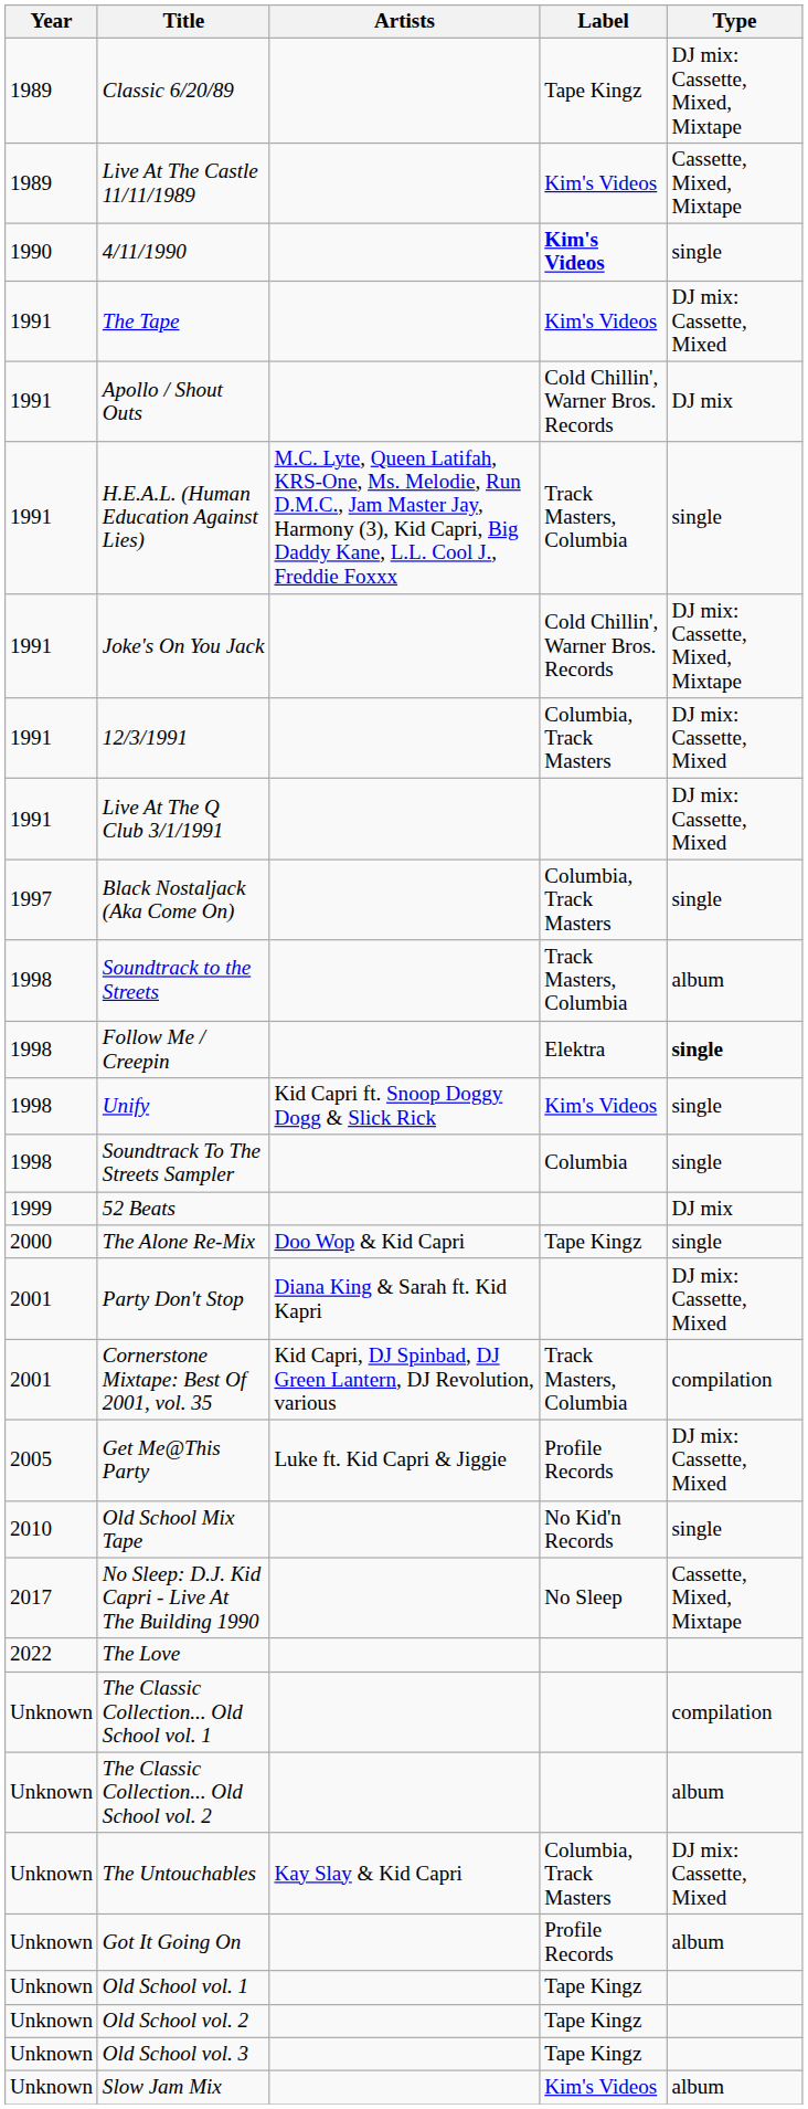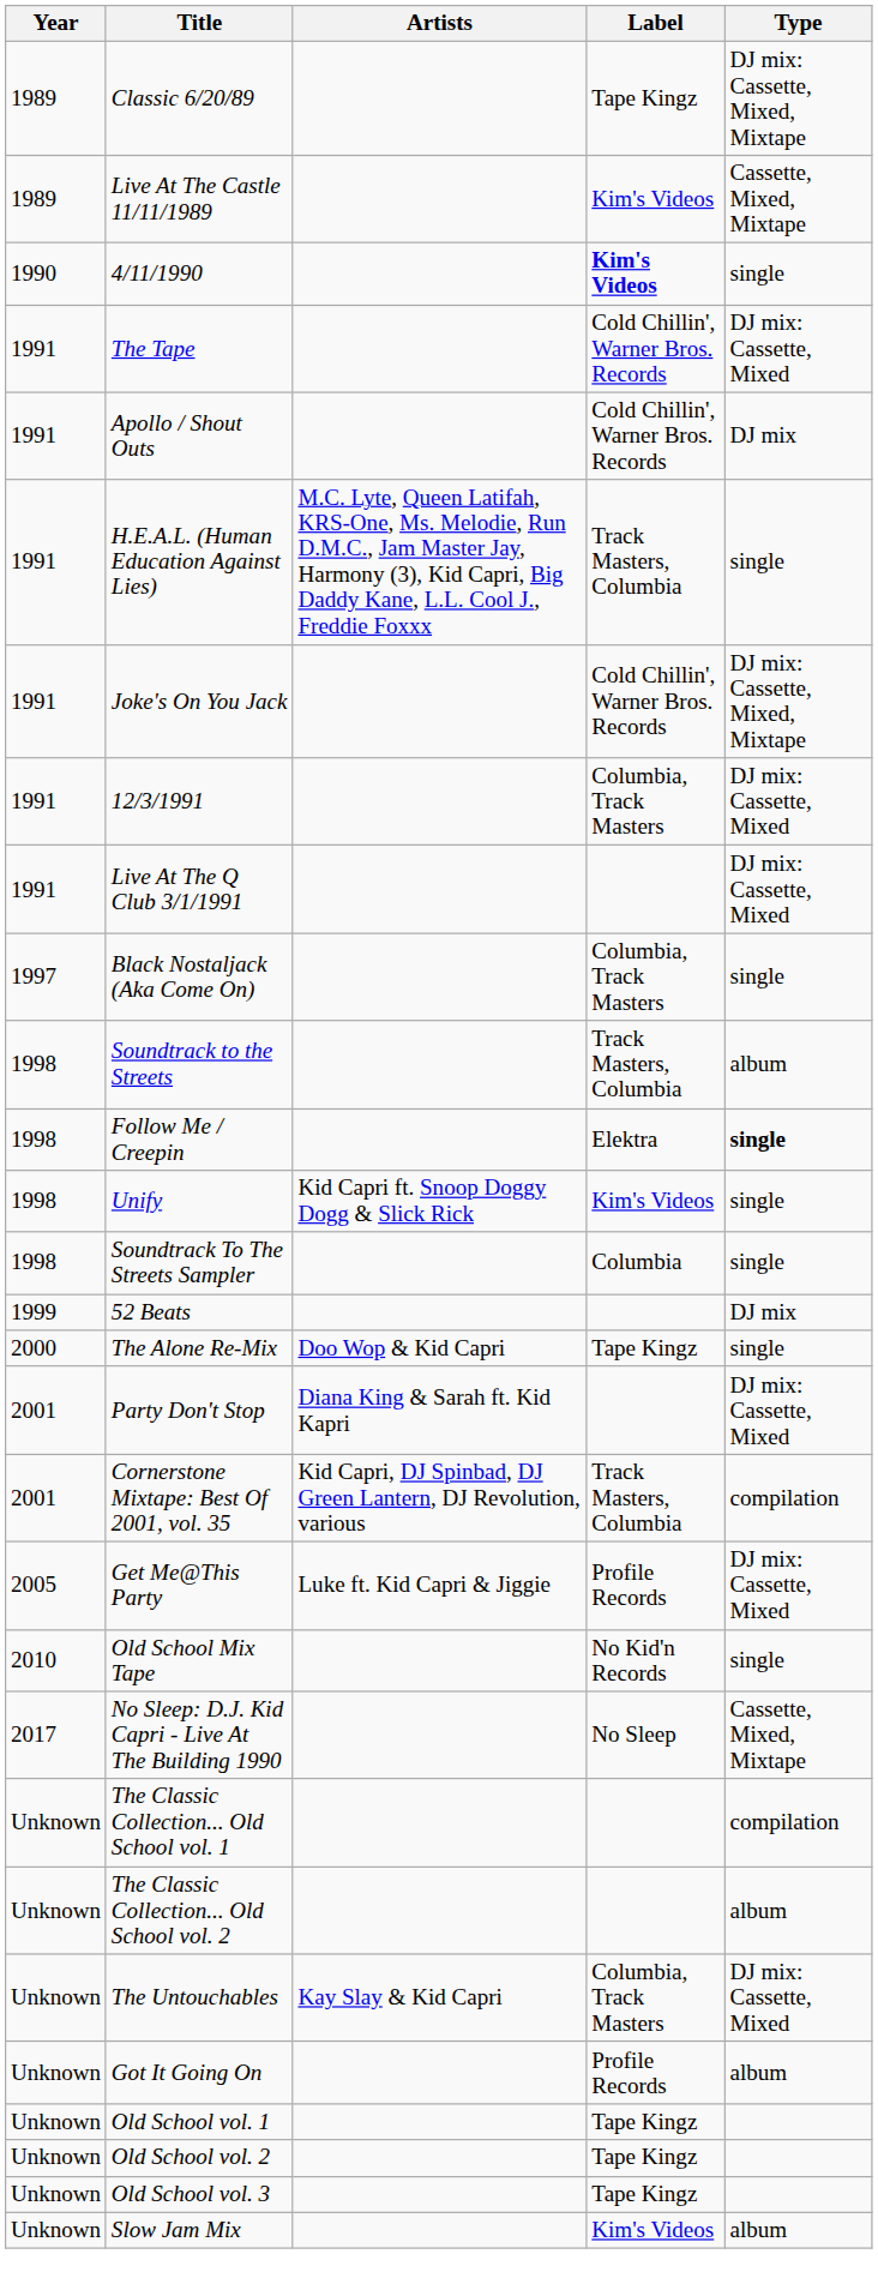The Tape | Label: Kim's Videos -> Cold Chillin', Warner Bros. Records
- row: 2022 | The Love
